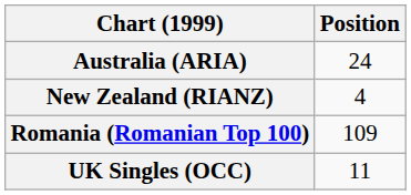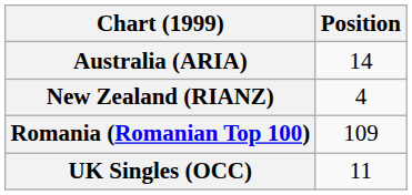Australia (ARIA) | Position: 24 -> 14
